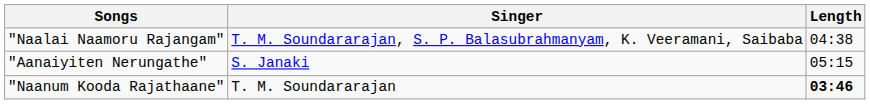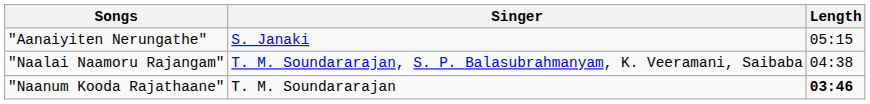rows swapped: "Naalai Naamoru Rajangam" <-> "Aanaiyiten Nerungathe"
